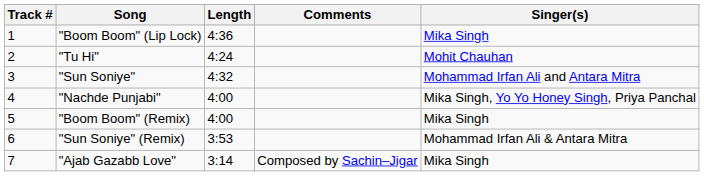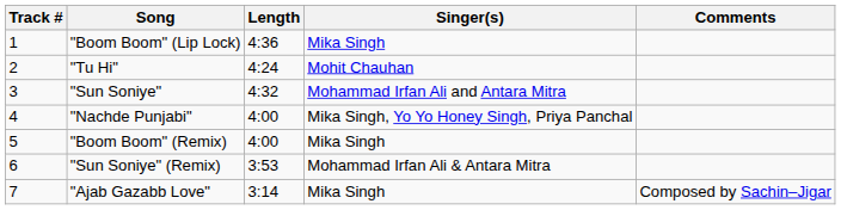columns swapped: Singer(s) <-> Comments
